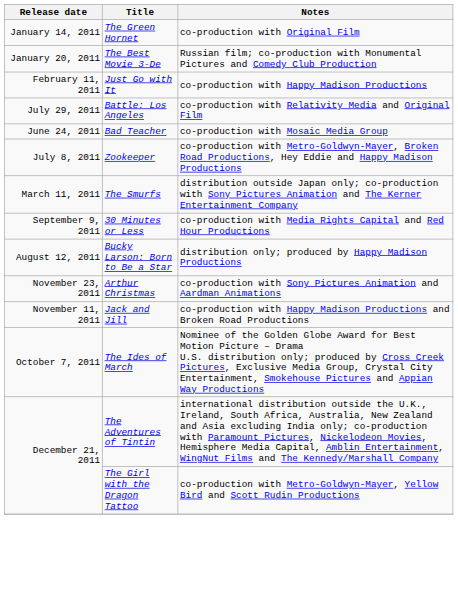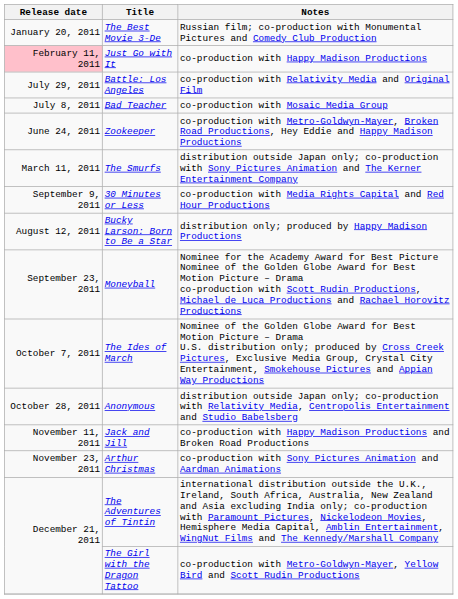- row: January 14, 2011 | The Green Hornet | co-production with Original Film
Just Go with It | Release date: no background -> pink background
Bad Teacher | Release date: June 24, 2011 -> July 8, 2011
Zookeeper | Release date: July 8, 2011 -> June 24, 2011
+ row: September 23, 2011 | Moneyball | Nominee for the Academy Award for Best Picture Nominee of the Golden Globe Award for Best Motion Picture – Drama co-production with Scott Rudin Productions, Michael de Luca Productions and Rachael Horovitz Productions
rows swapped: The Ides of March <-> Arthur Christmas
+ row: October 28, 2011 | Anonymous | distribution outside Japan only; co-production with Relativity Media, Centropolis Entertainment and Studio Babelsberg
